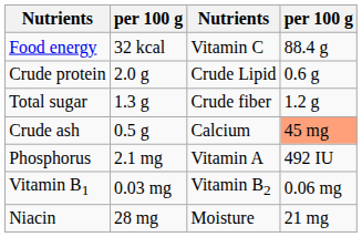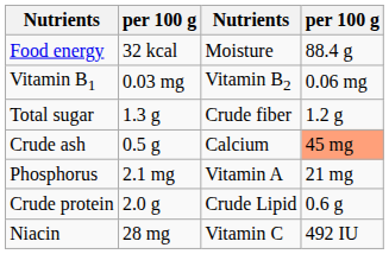Food energy | column 3: Vitamin C -> Moisture
rows swapped: Crude protein <-> Vitamin B1
Phosphorus | column 4: 492 IU -> 21 mg
Niacin | column 3: Moisture -> Vitamin C
Niacin | column 4: 21 mg -> 492 IU
